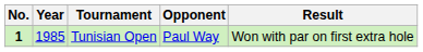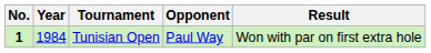Tunisian Open | Year: 1985 -> 1984
